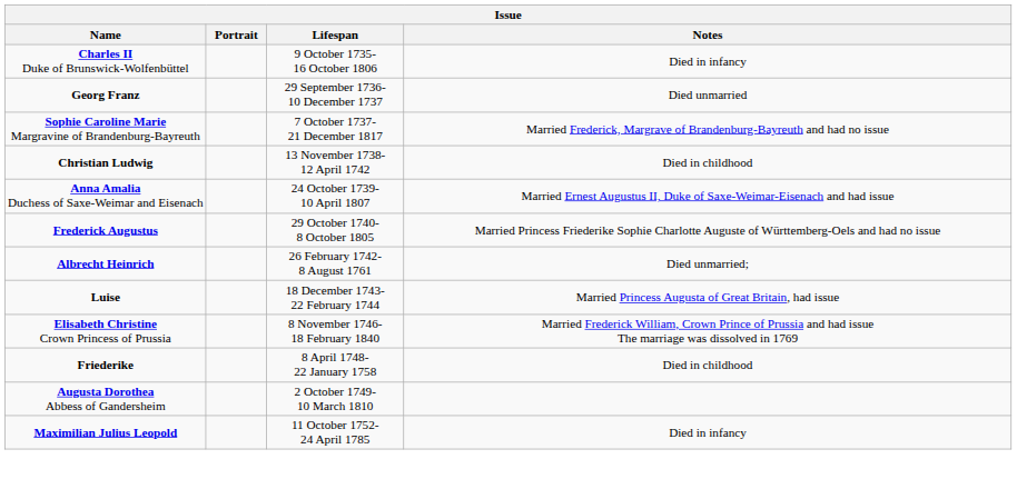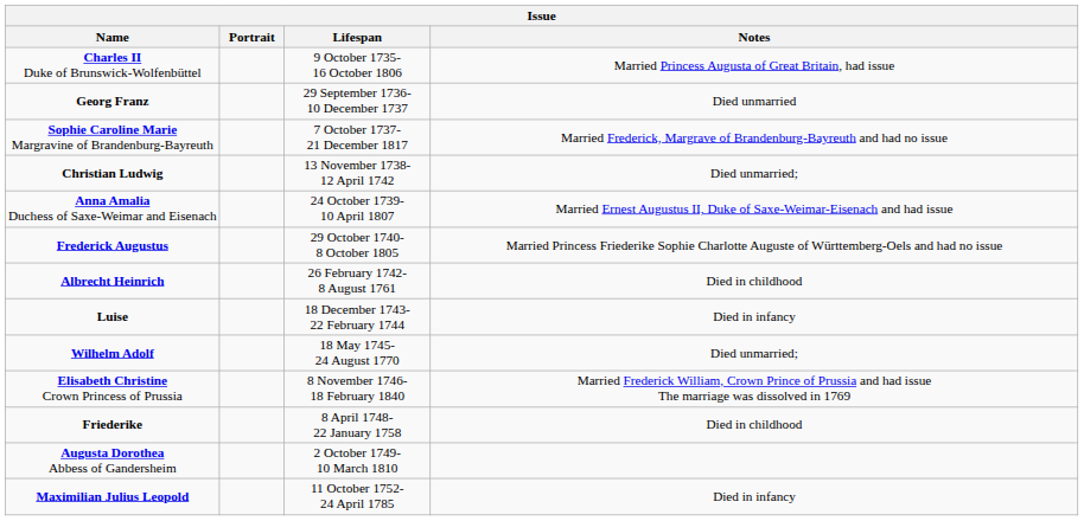Charles II Duke of Brunswick-Wolfenbüttel | Notes: Died in infancy -> Married Princess Augusta of Great Britain, had issue
Christian Ludwig | Notes: Died in childhood -> Died unmarried;
Albrecht Heinrich | Notes: Died unmarried; -> Died in childhood
Luise | Notes: Married Princess Augusta of Great Britain, had issue -> Died in infancy
+ row: Wilhelm Adolf | 18 May 1745- 24 August 1770 | Died unmarried;
